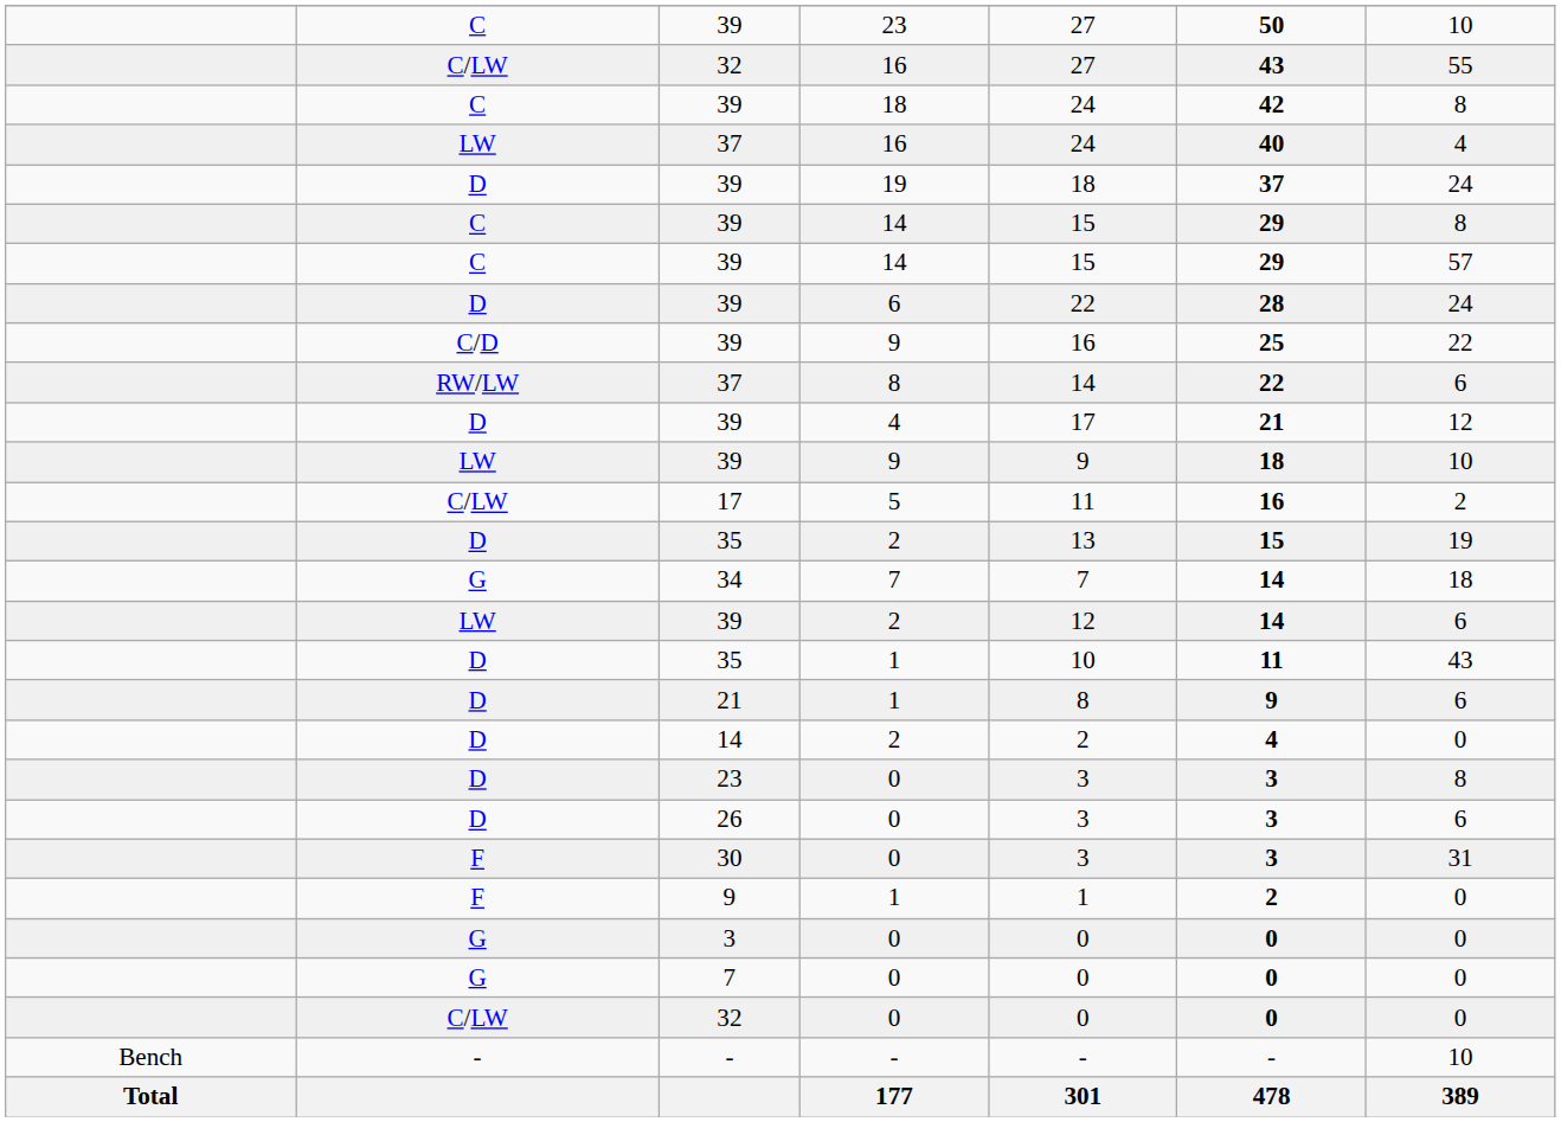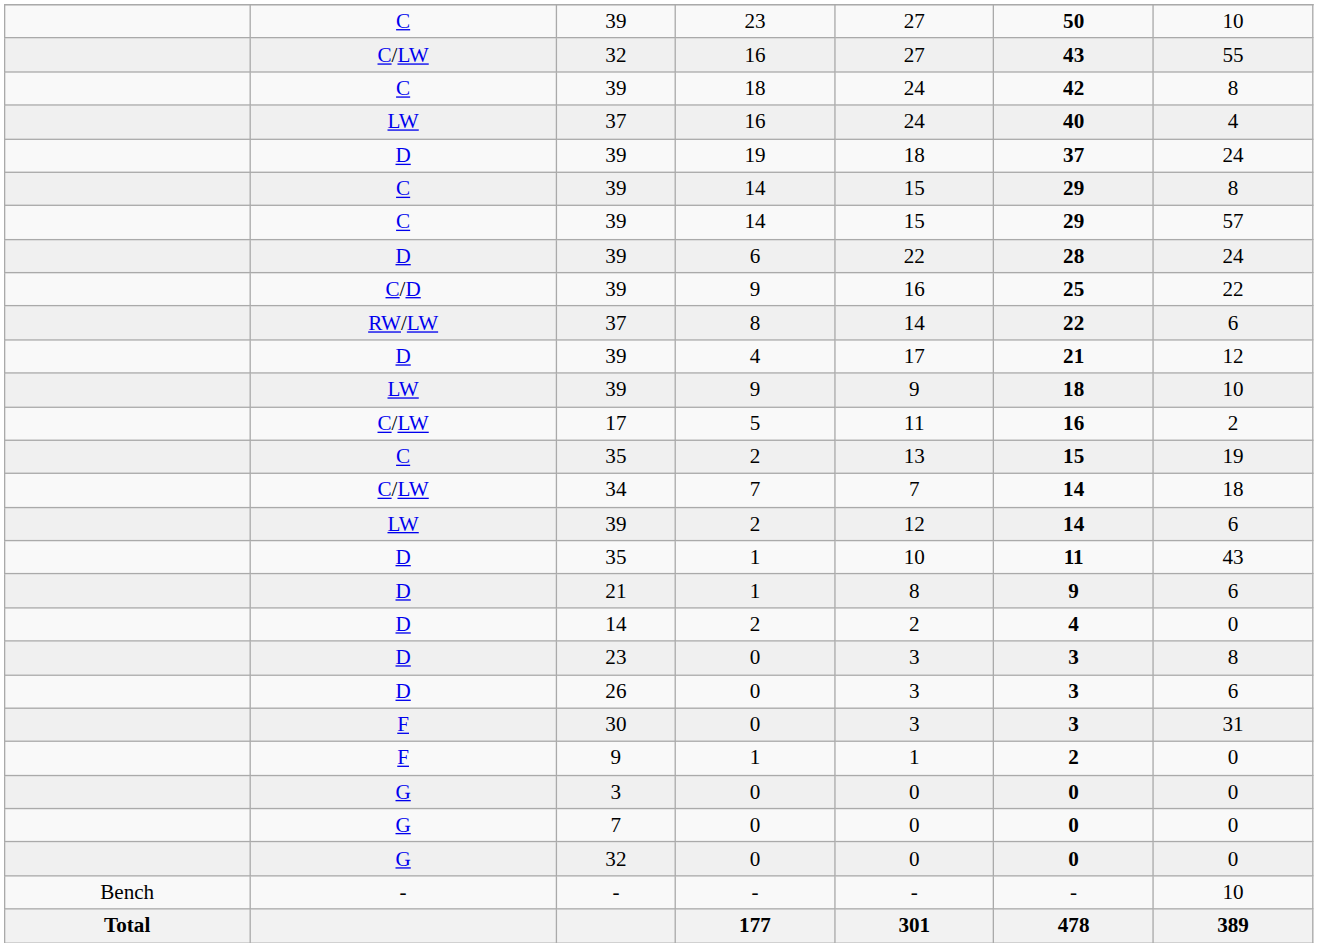35 / 2 | column 2: D -> C
34 | column 2: G -> C/LW
32 / 0 | column 2: C/LW -> G
